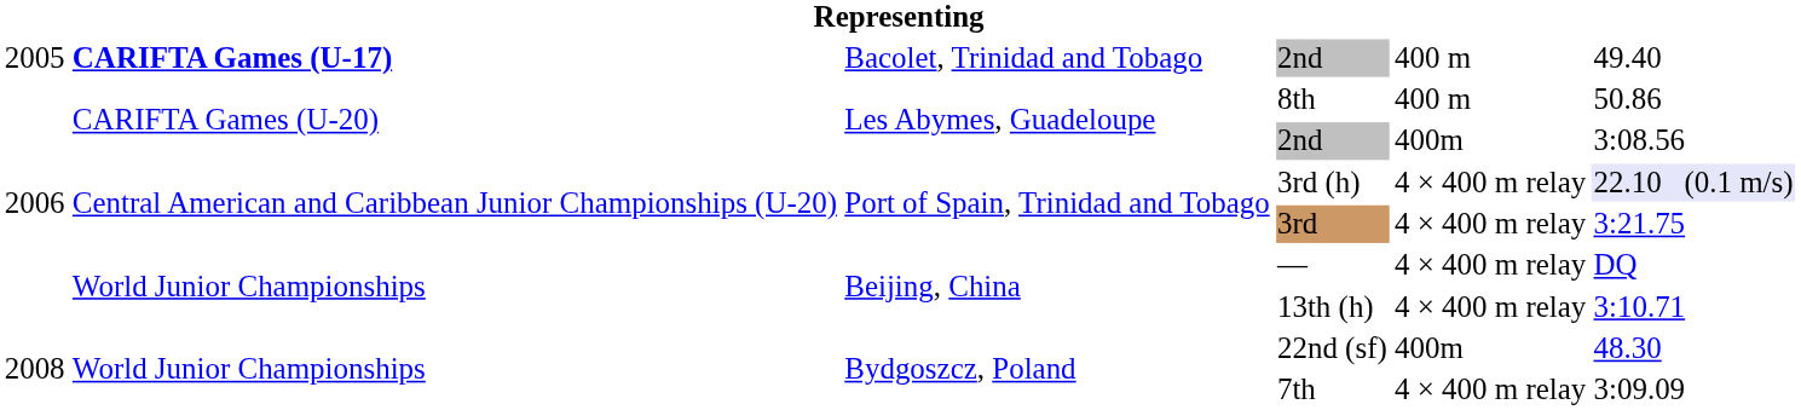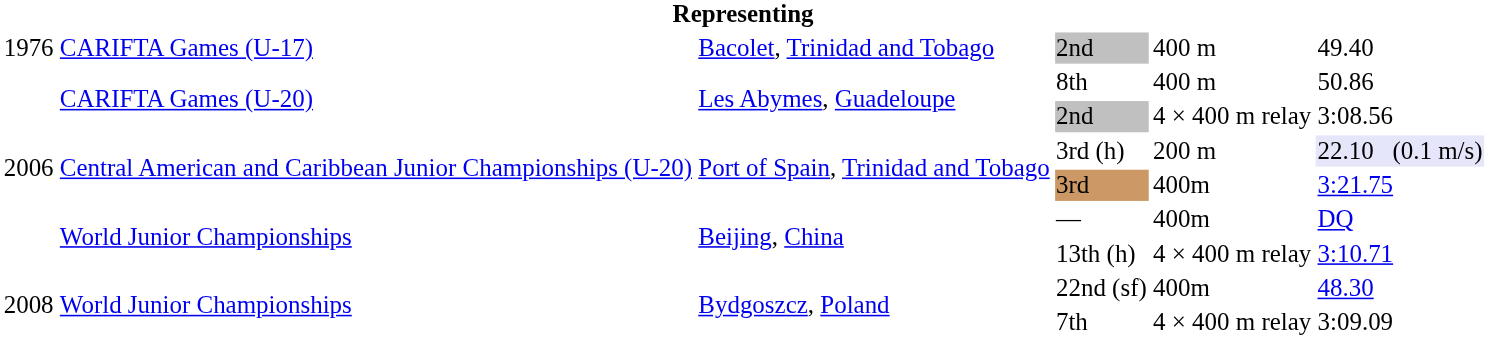Bacolet, Trinidad and Tobago / 2nd | column 1: 2005 -> 1976
Bacolet, Trinidad and Tobago / 2nd | column 2: bold -> normal
Les Abymes, Guadeloupe / 2nd | column 5: 400m -> 4 × 400 m relay
3rd (h) | column 5: 4 × 400 m relay -> 200 m
3rd | column 5: 4 × 400 m relay -> 400m
— | column 5: 4 × 400 m relay -> 400m
